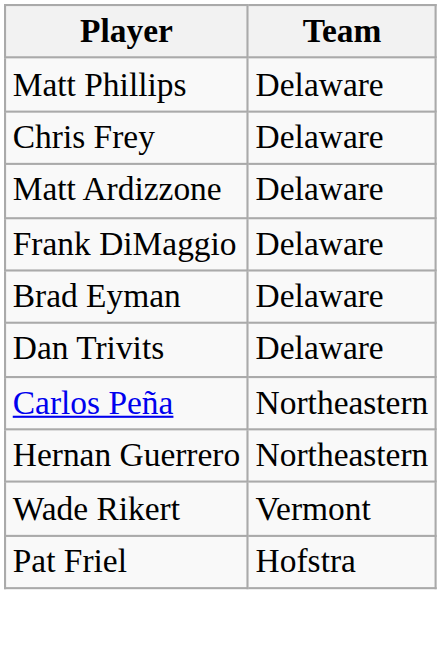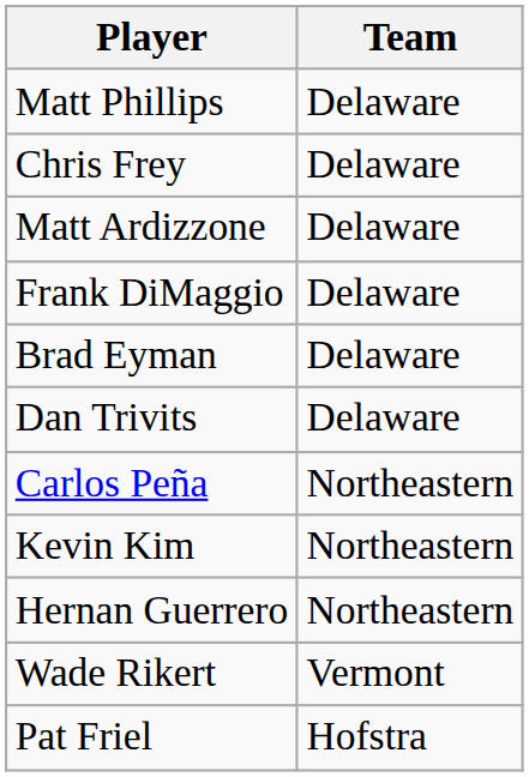+ row: Kevin Kim | Northeastern
